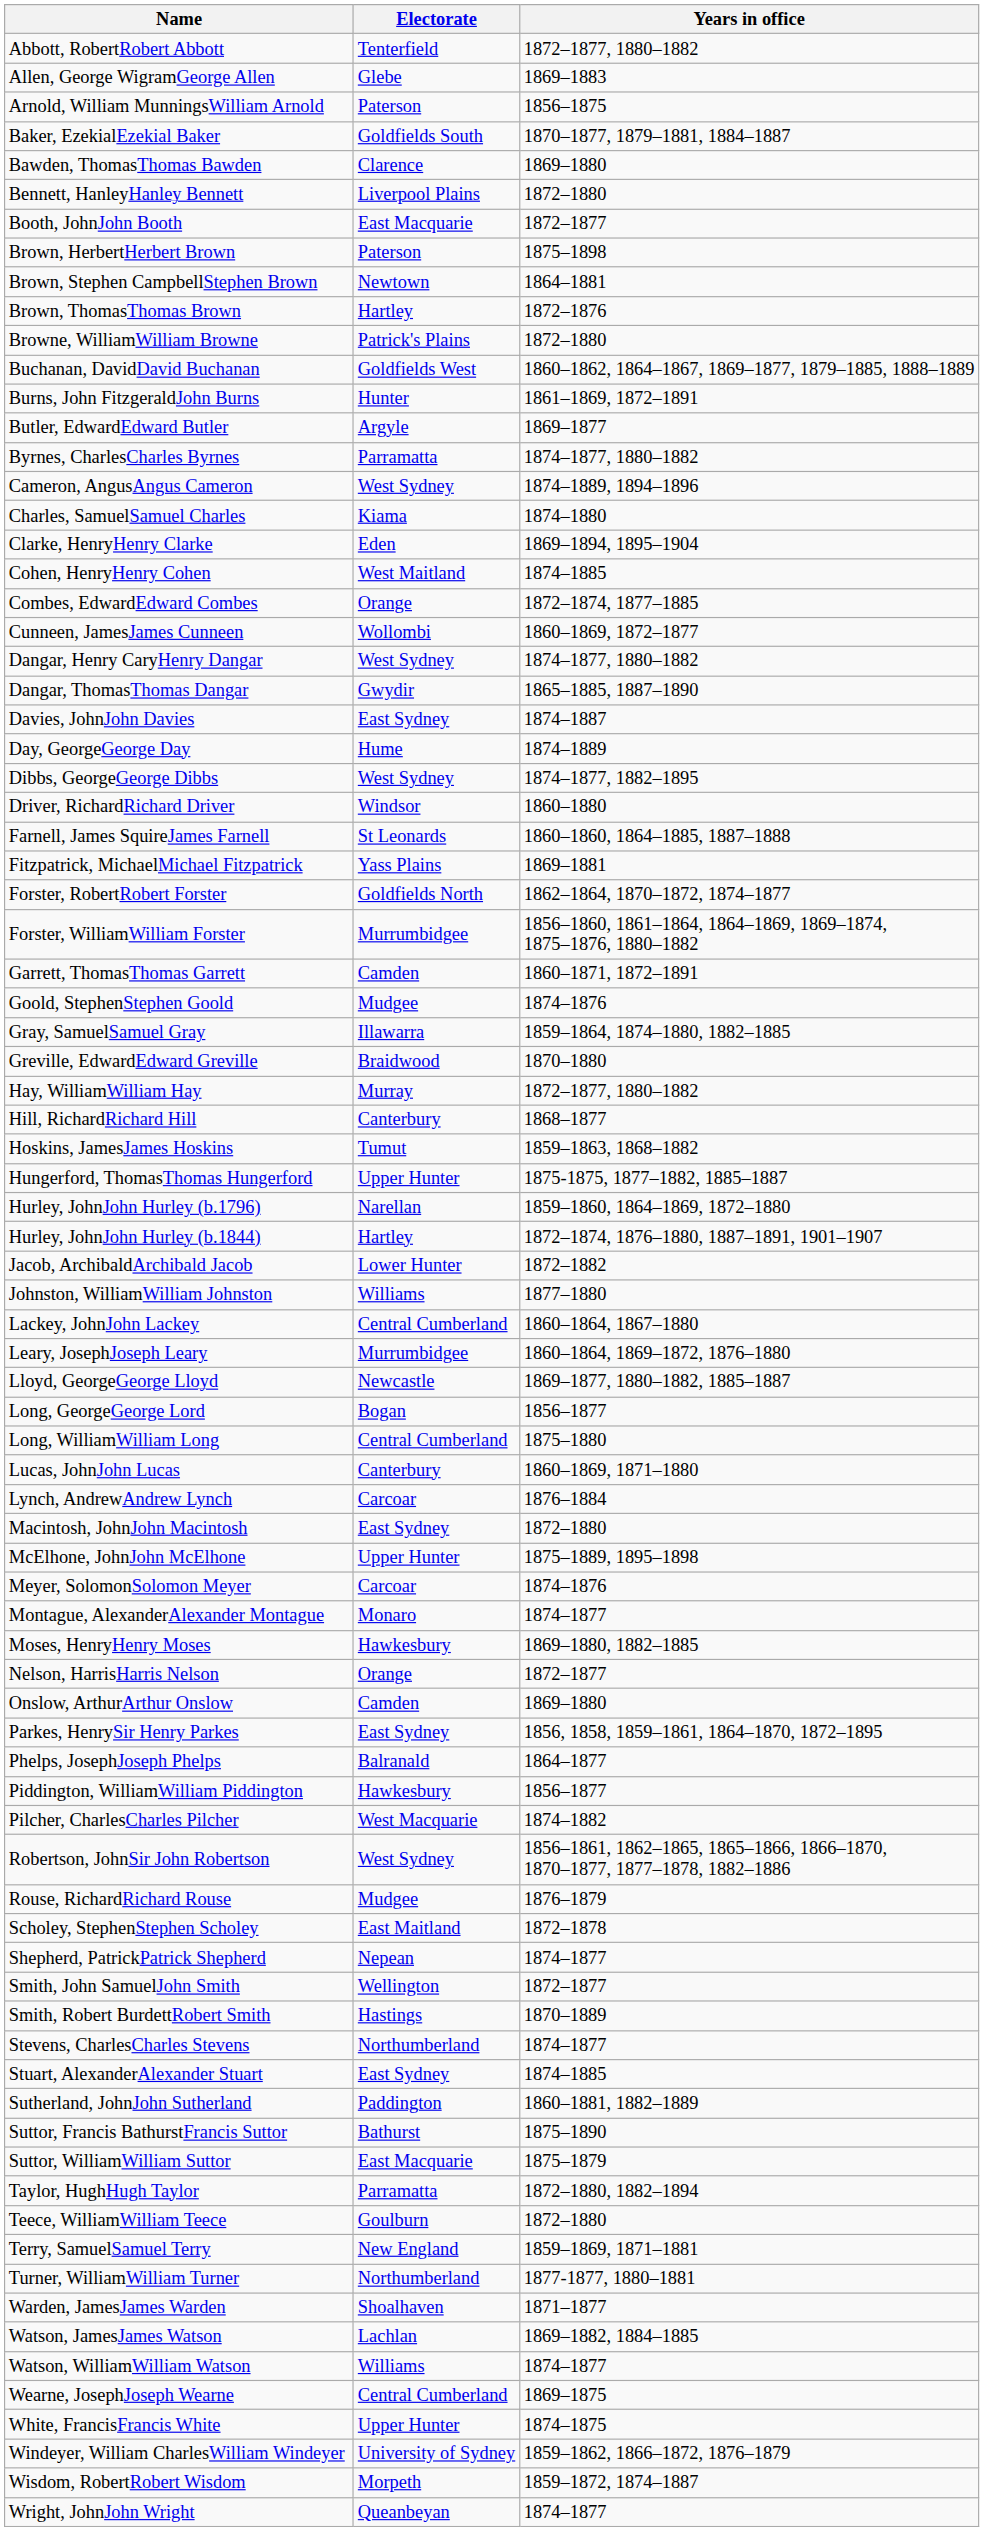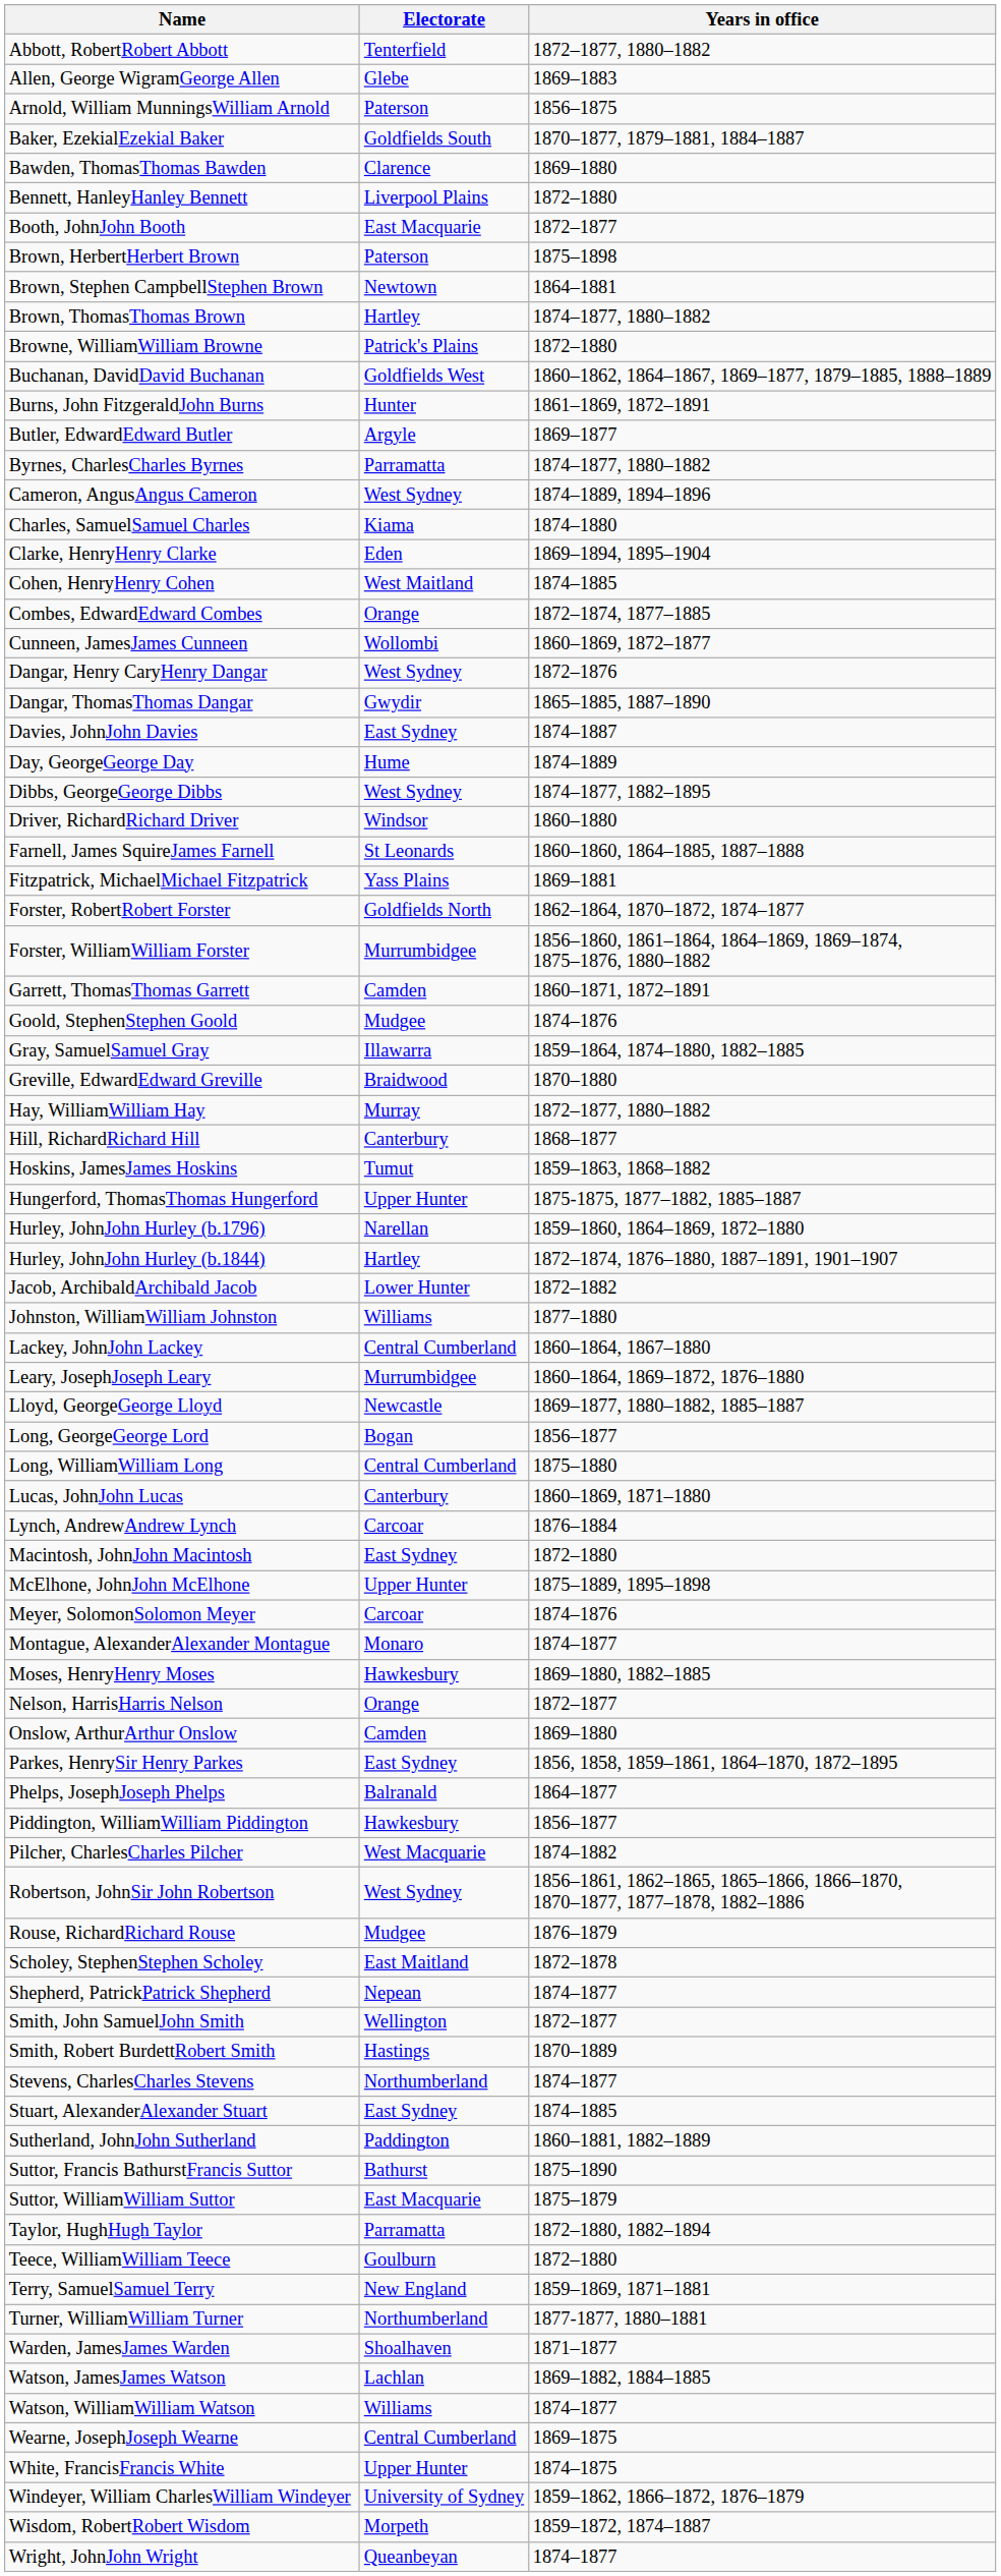Brown, ThomasThomas Brown | Years in office: 1872–1876 -> 1874–1877, 1880–1882
Dangar, Henry CaryHenry Dangar | Years in office: 1874–1877, 1880–1882 -> 1872–1876
